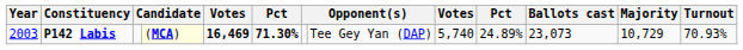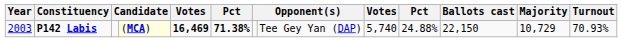P142 Labis | column 6: 71.30% -> 71.38%
P142 Labis | column 10: 24.89% -> 24.88%
P142 Labis | Ballots cast: 23,073 -> 22,150
